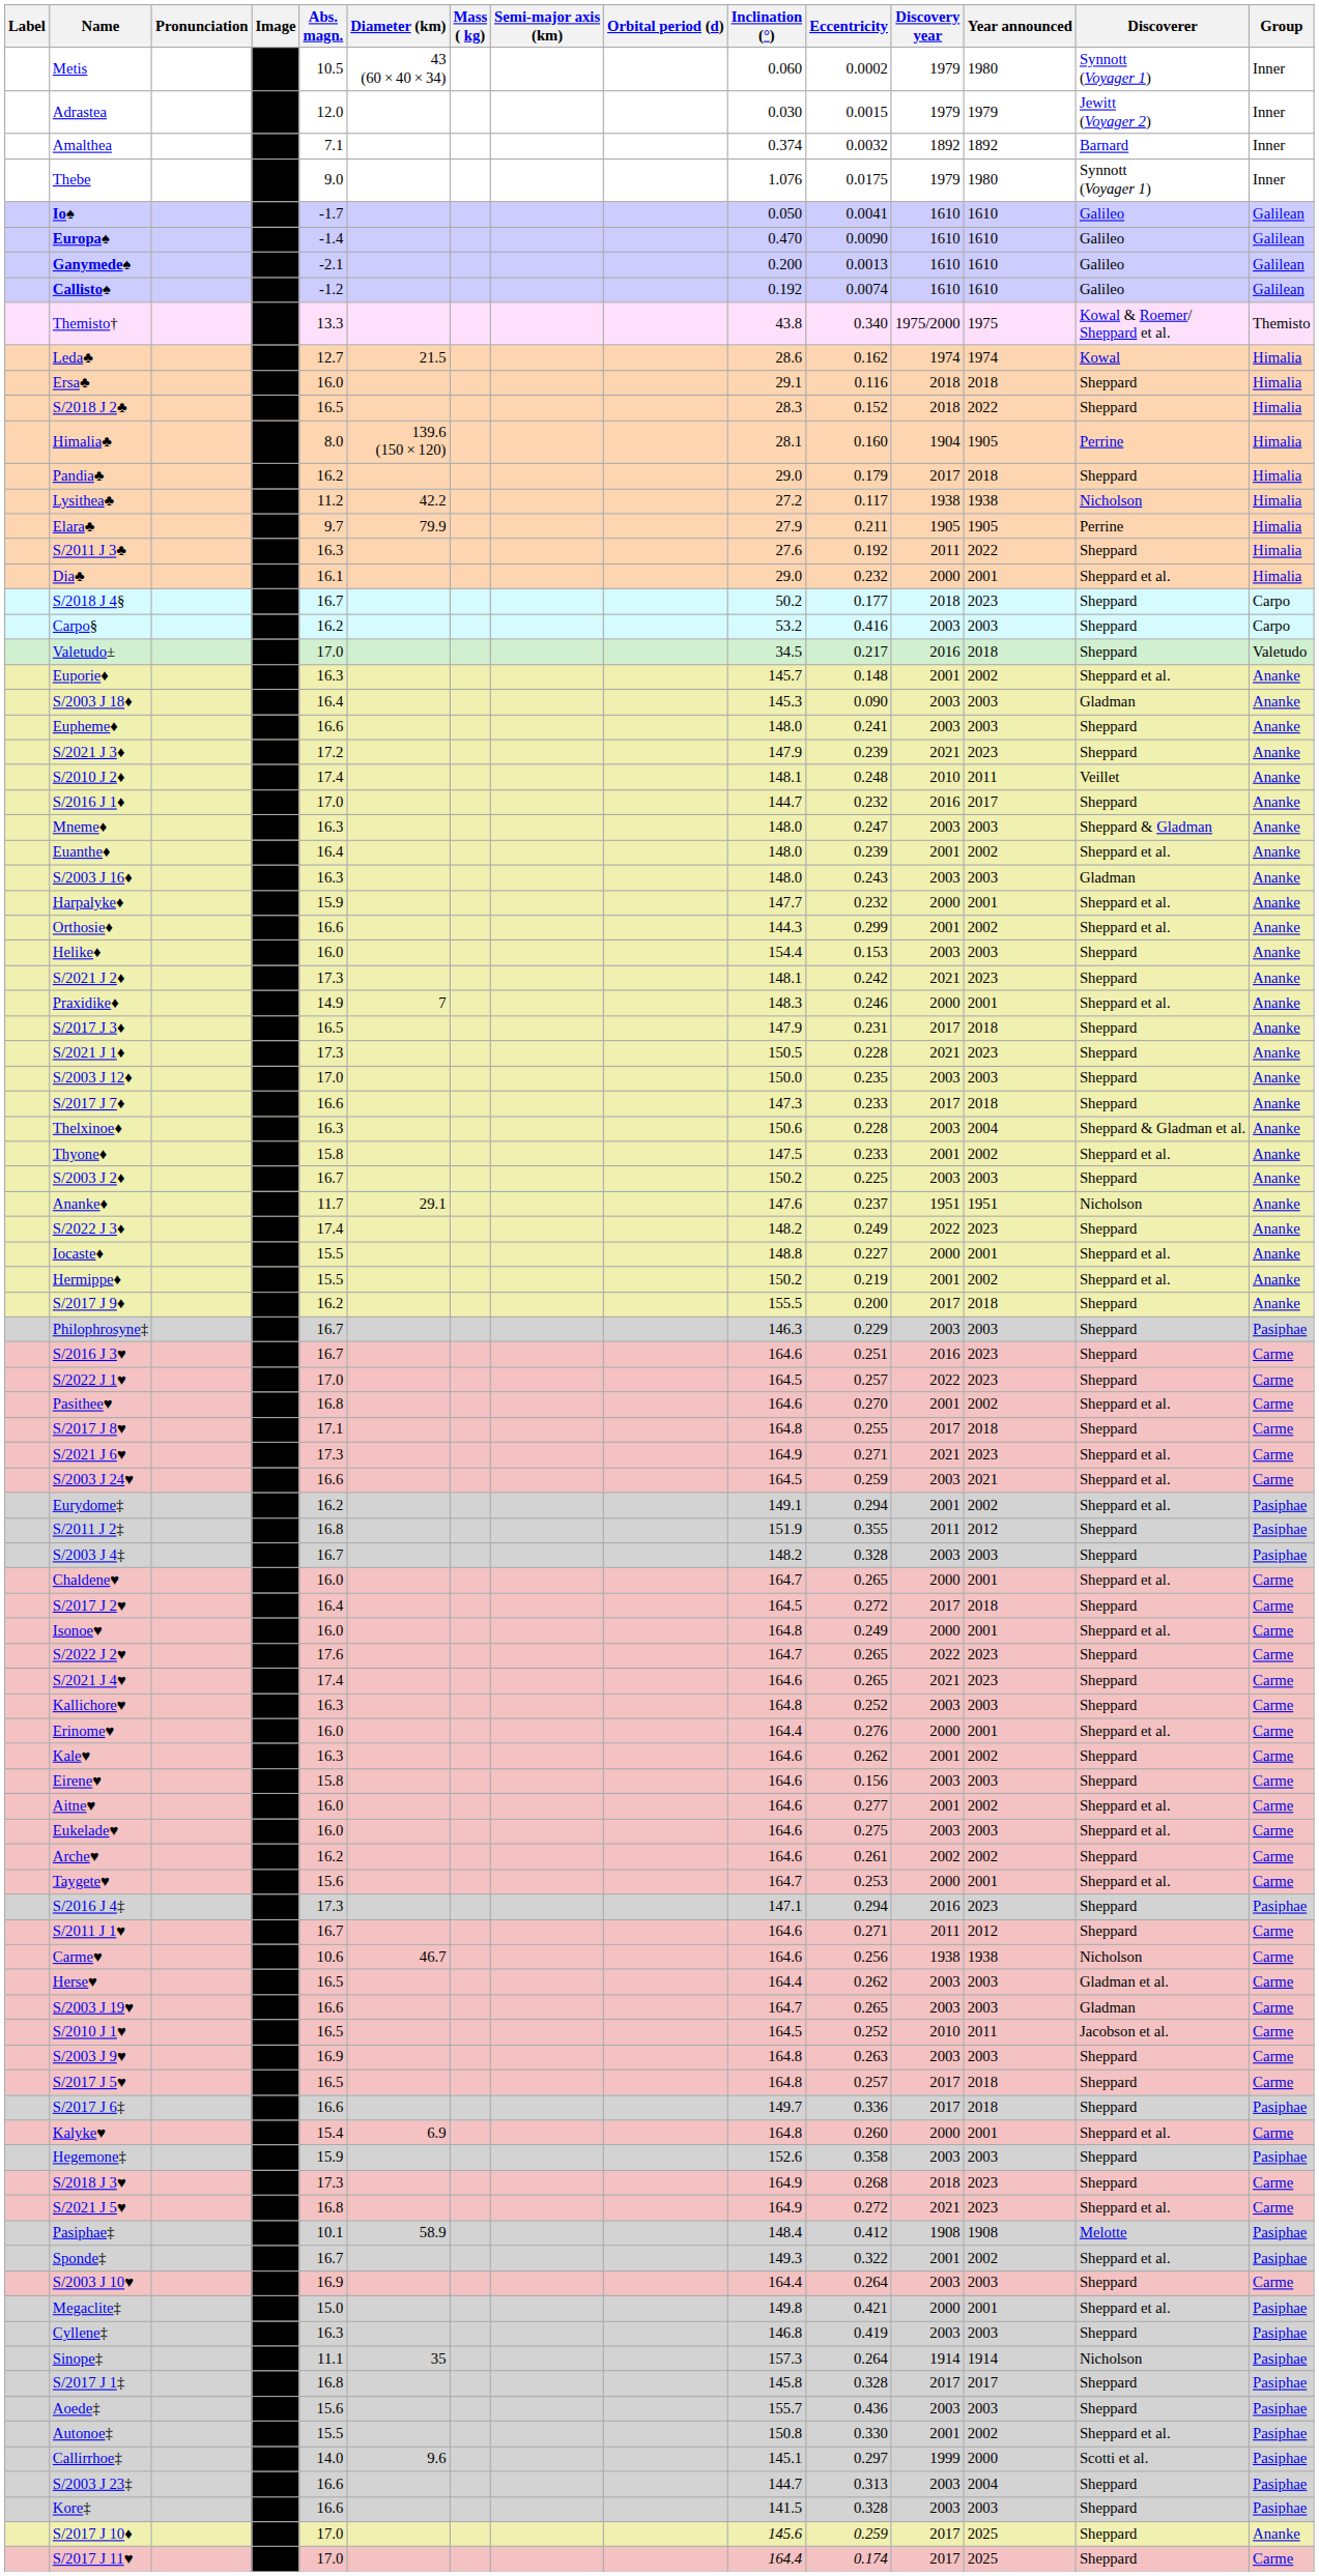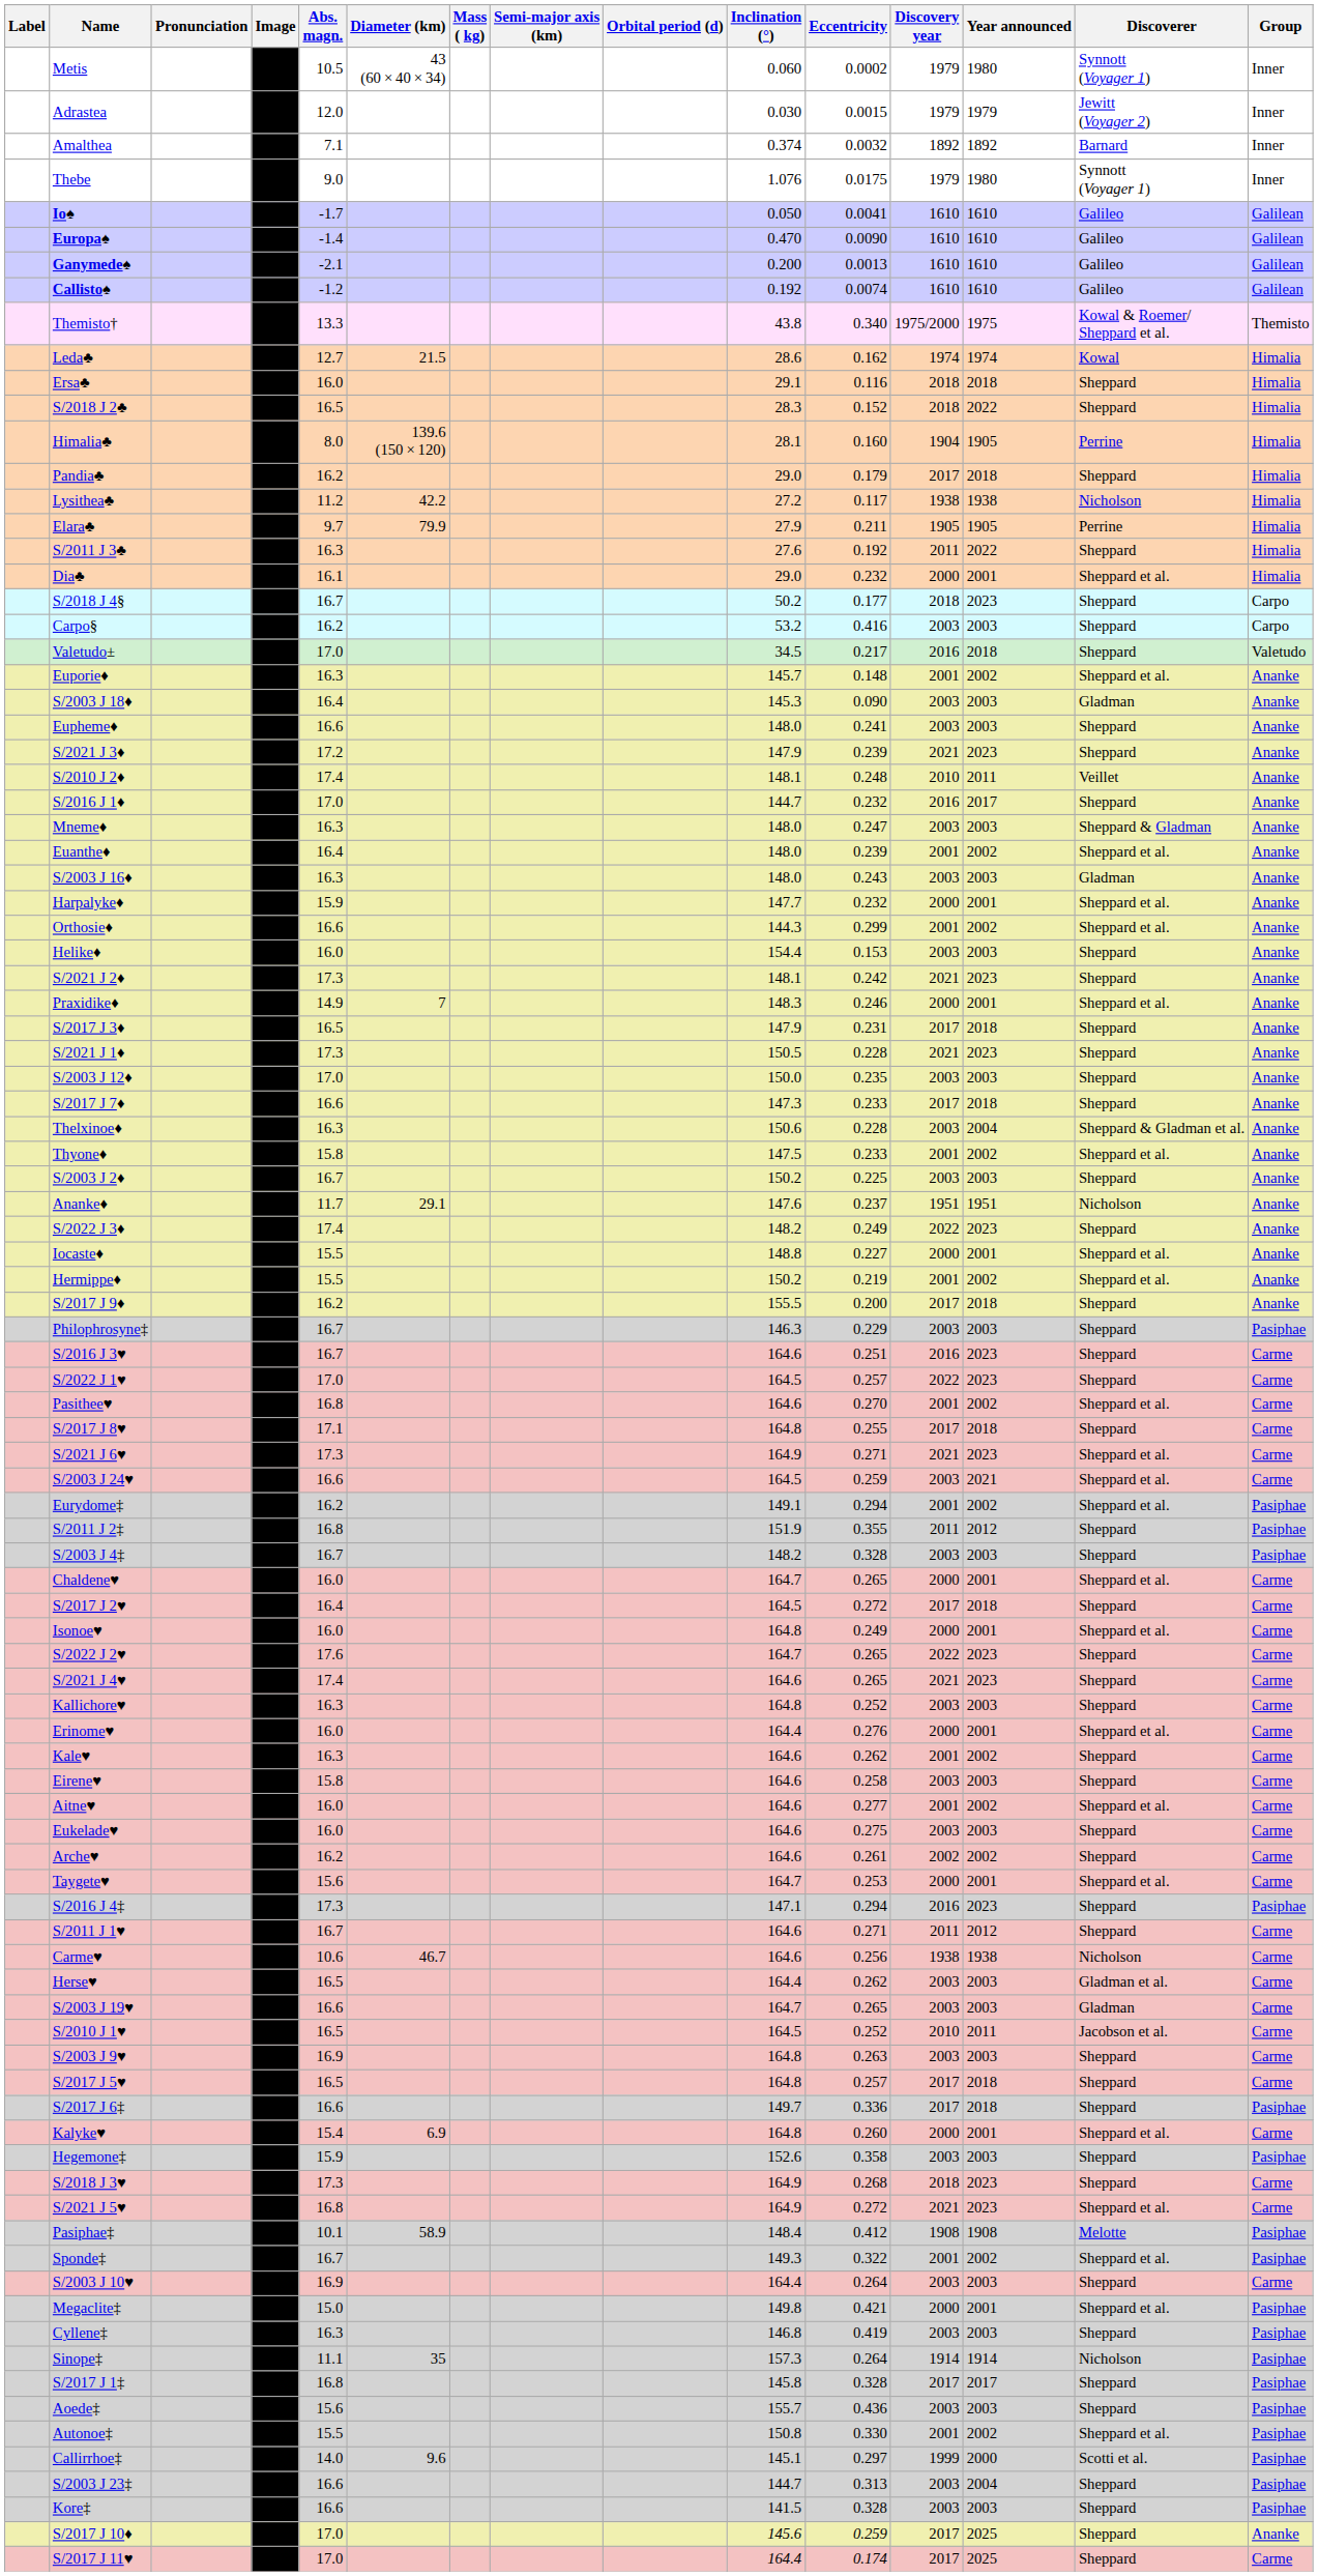Eirene♥ | Eccentricity: 0.156 -> 0.258
Eukelade♥ | Discoverer: Sheppard et al. -> Sheppard
